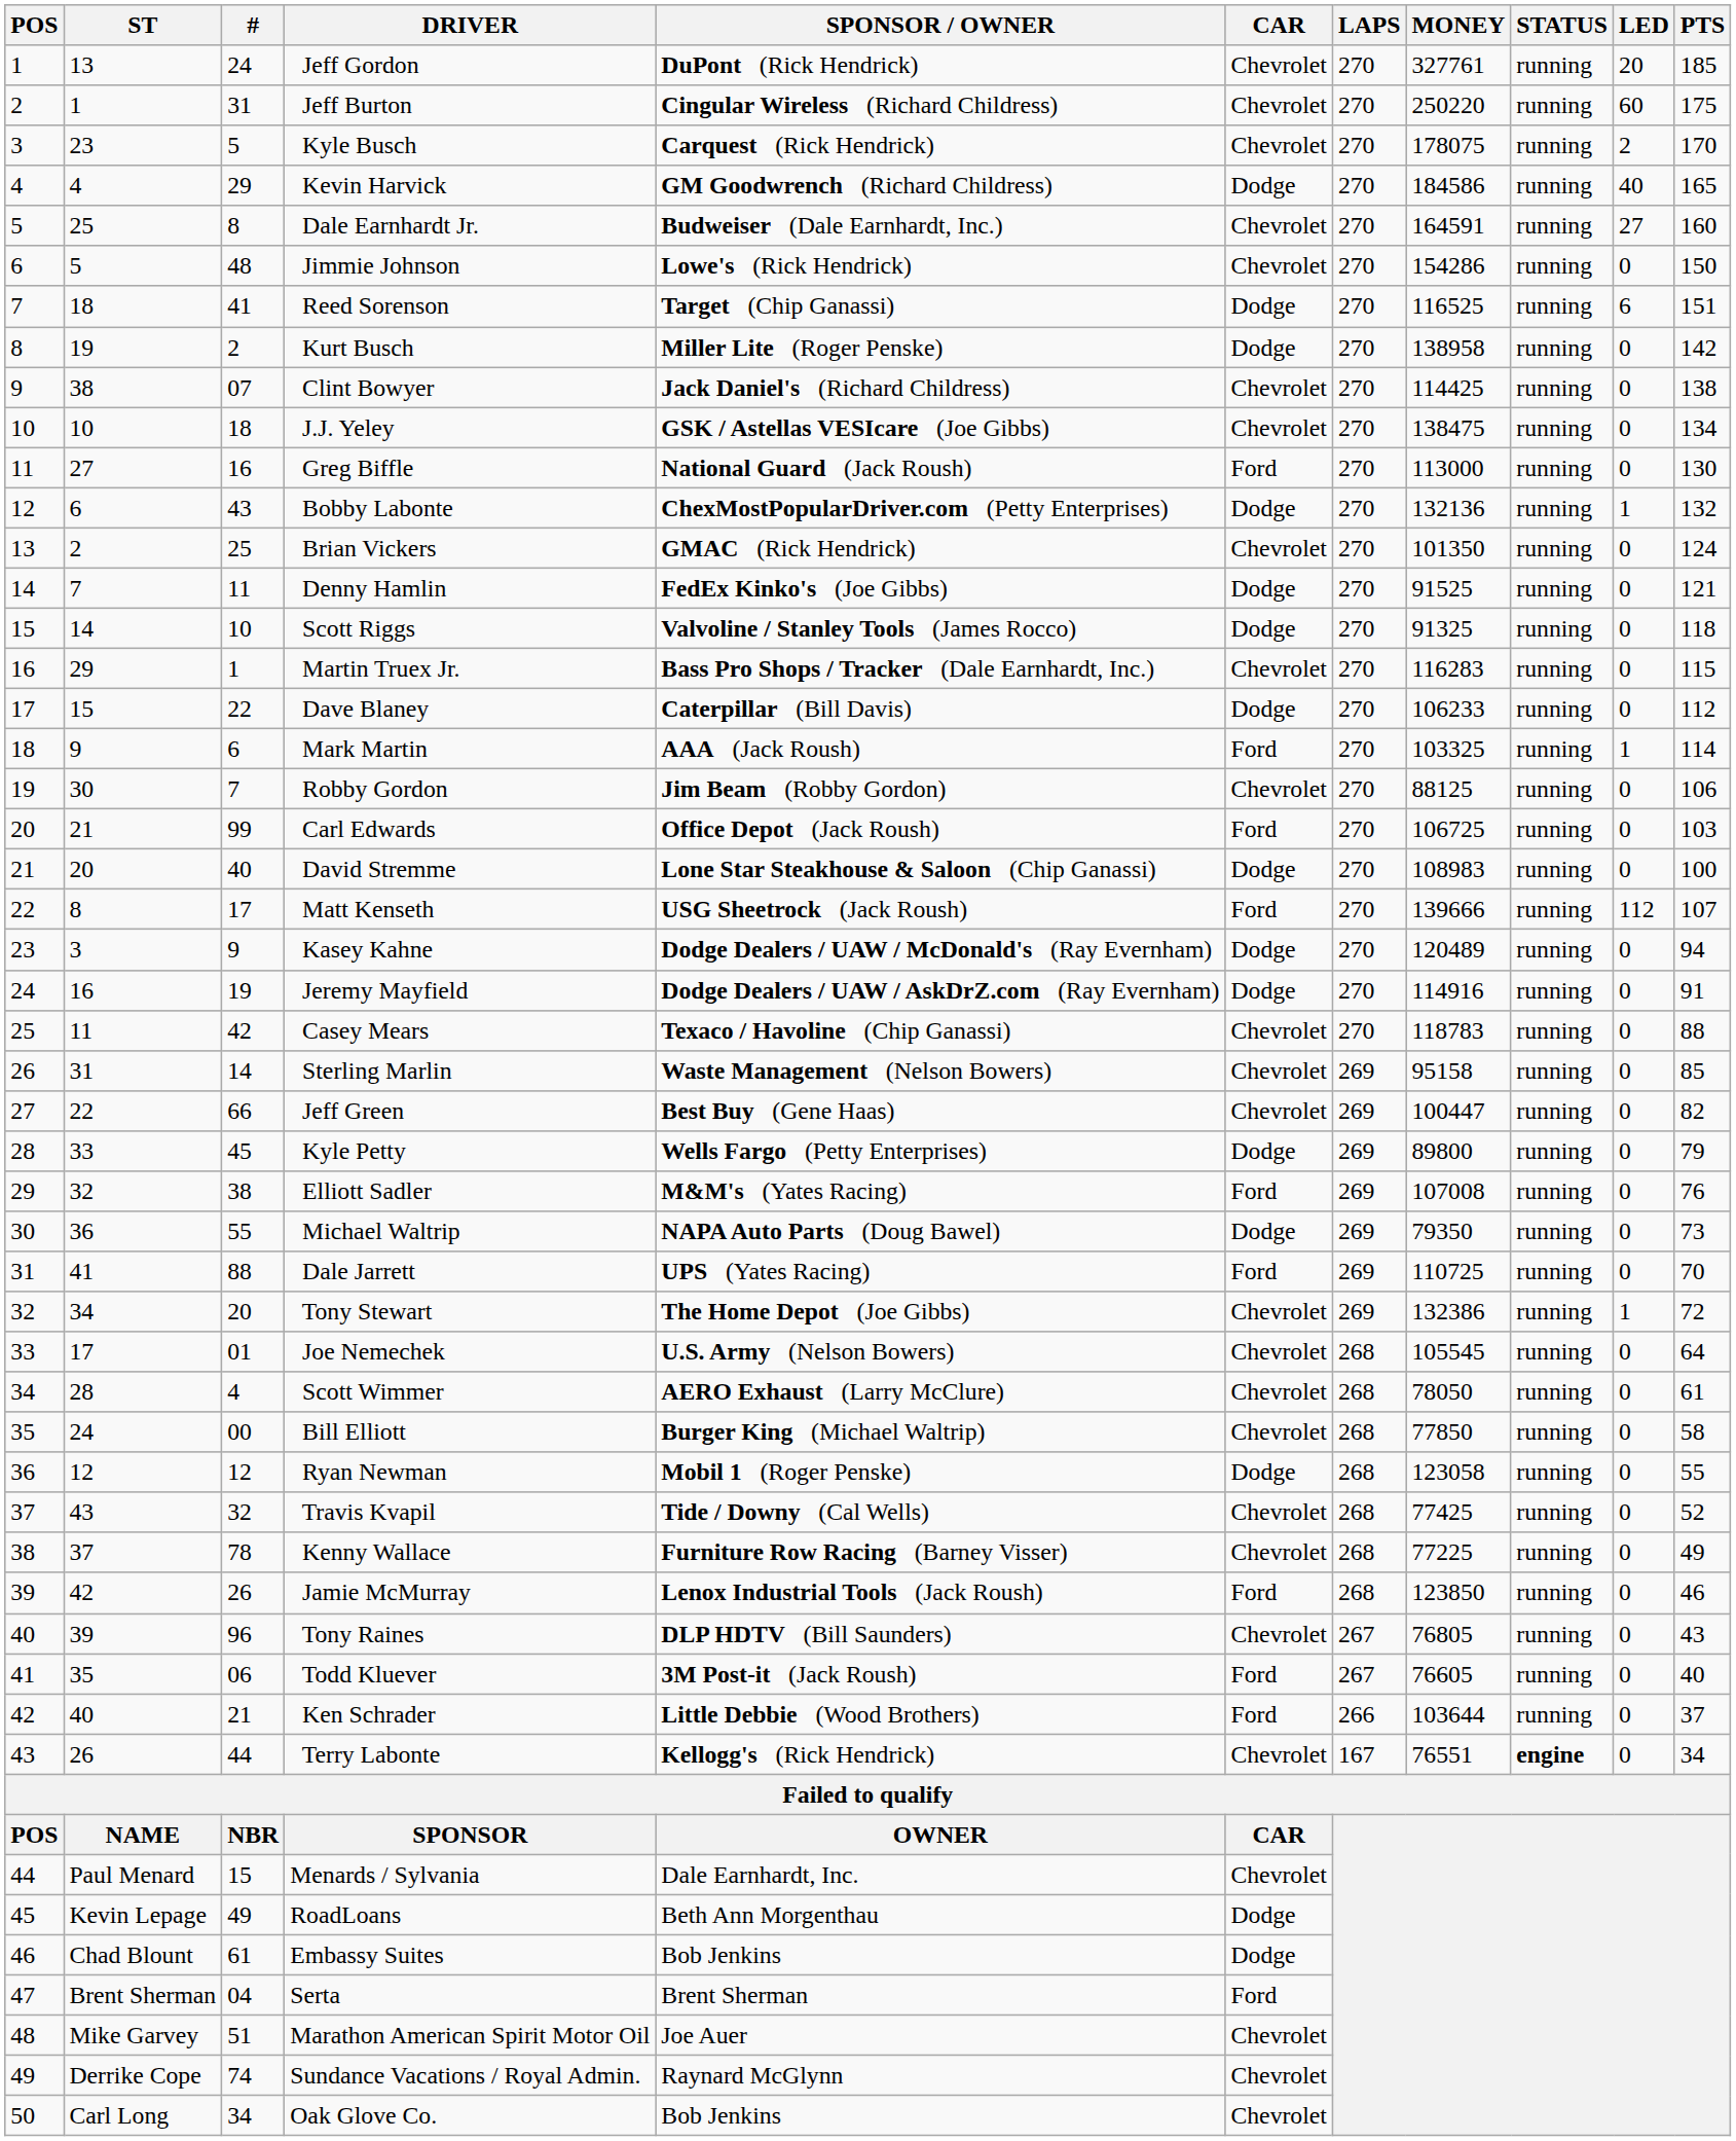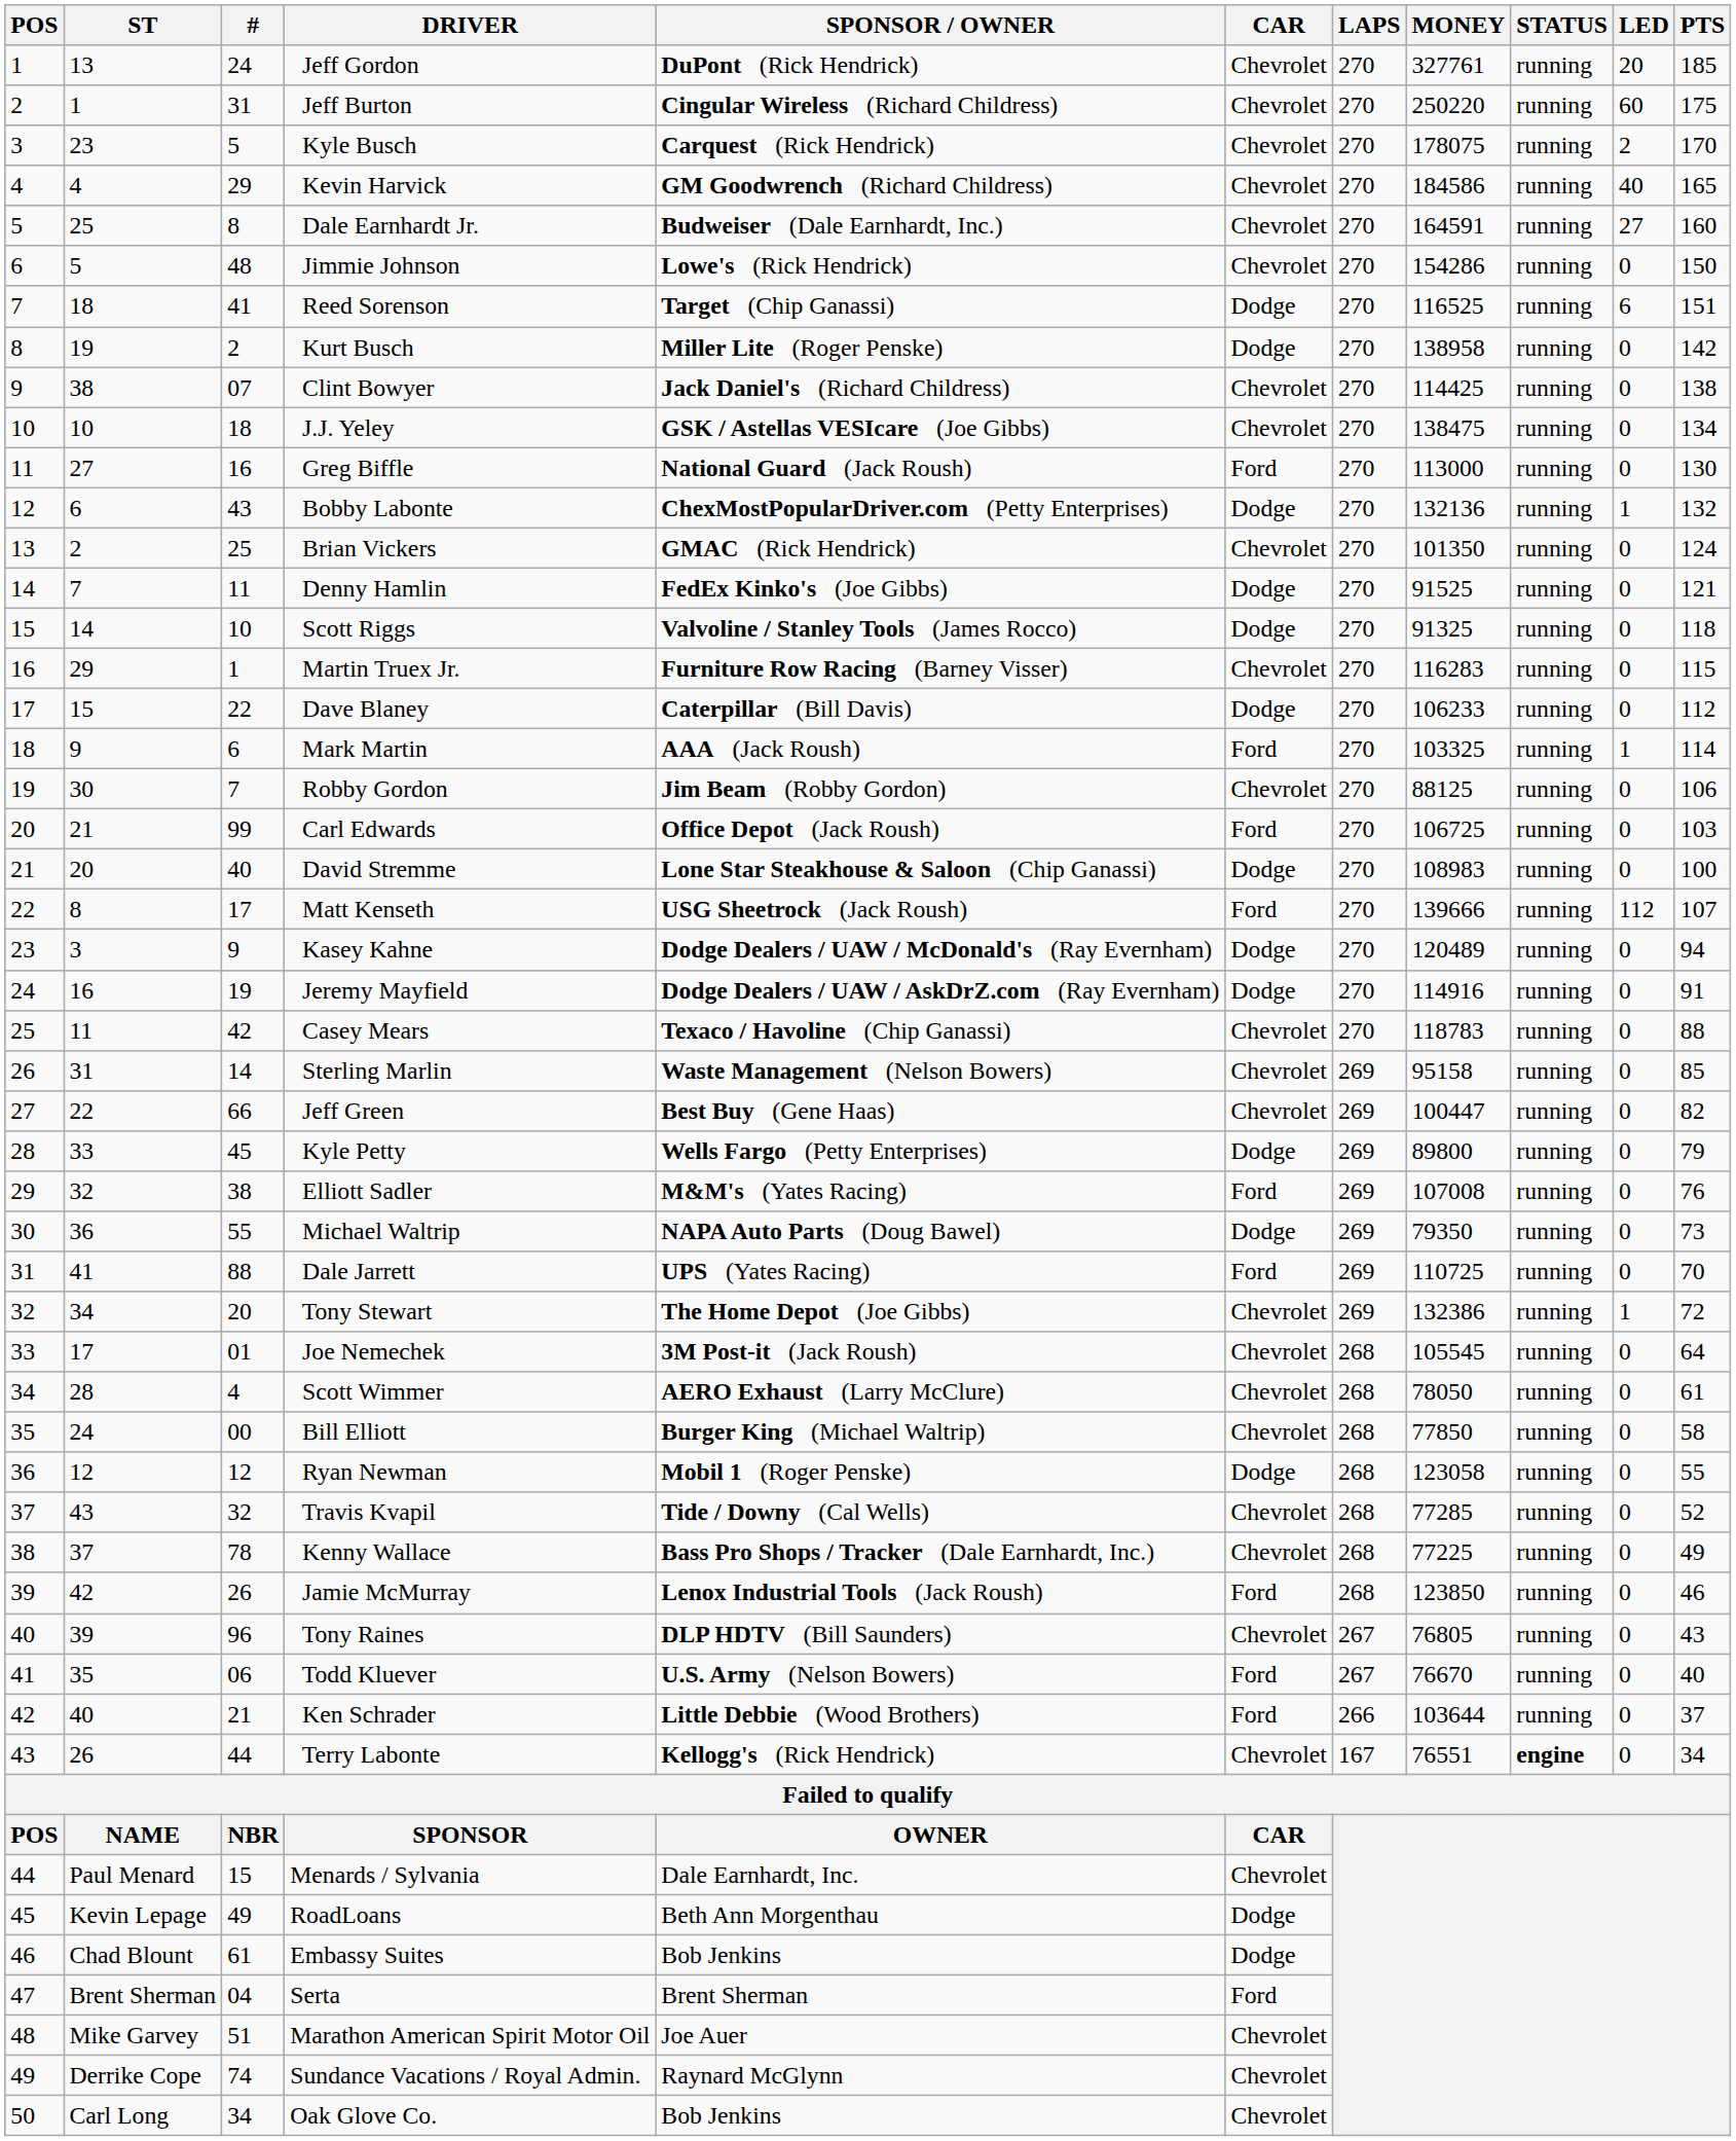Kevin Harvick | CAR: Dodge -> Chevrolet
Martin Truex Jr. | SPONSOR / OWNER: Bass Pro Shops / Tracker (Dale Earnhardt, Inc.) -> Furniture Row Racing (Barney Visser)
Joe Nemechek | SPONSOR / OWNER: U.S. Army (Nelson Bowers) -> 3M Post-it (Jack Roush)
Travis Kvapil | MONEY: 77425 -> 77285
Kenny Wallace | SPONSOR / OWNER: Furniture Row Racing (Barney Visser) -> Bass Pro Shops / Tracker (Dale Earnhardt, Inc.)
Todd Kluever | SPONSOR / OWNER: 3M Post-it (Jack Roush) -> U.S. Army (Nelson Bowers)
Todd Kluever | MONEY: 76605 -> 76670
